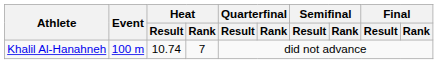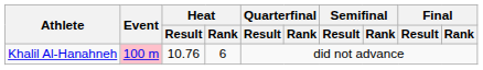Khalil Al-Hanahneh | Event: no background -> pink background
Khalil Al-Hanahneh | Heat / Result: 10.74 -> 10.76
Khalil Al-Hanahneh | Heat / Rank: 7 -> 6
